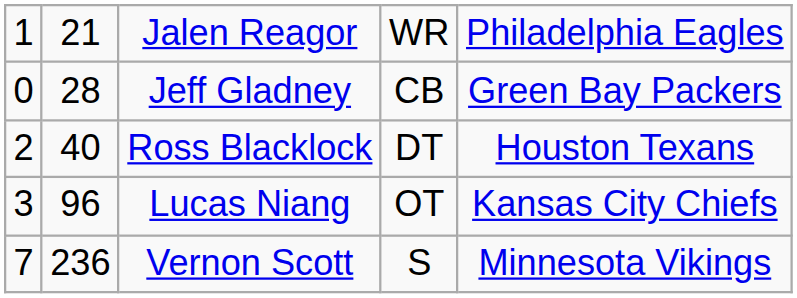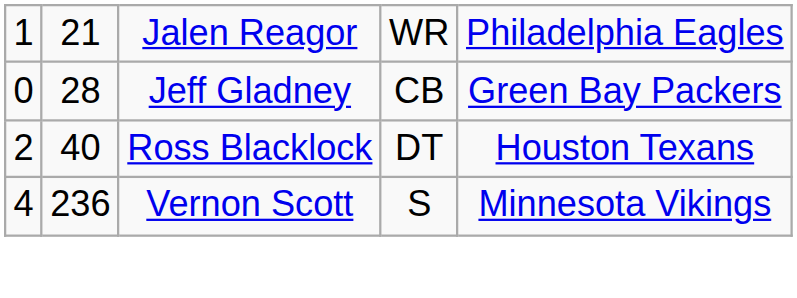- row: 3 | 96 | Lucas Niang | OT | Kansas City Chiefs
Vernon Scott | column 1: 7 -> 4
